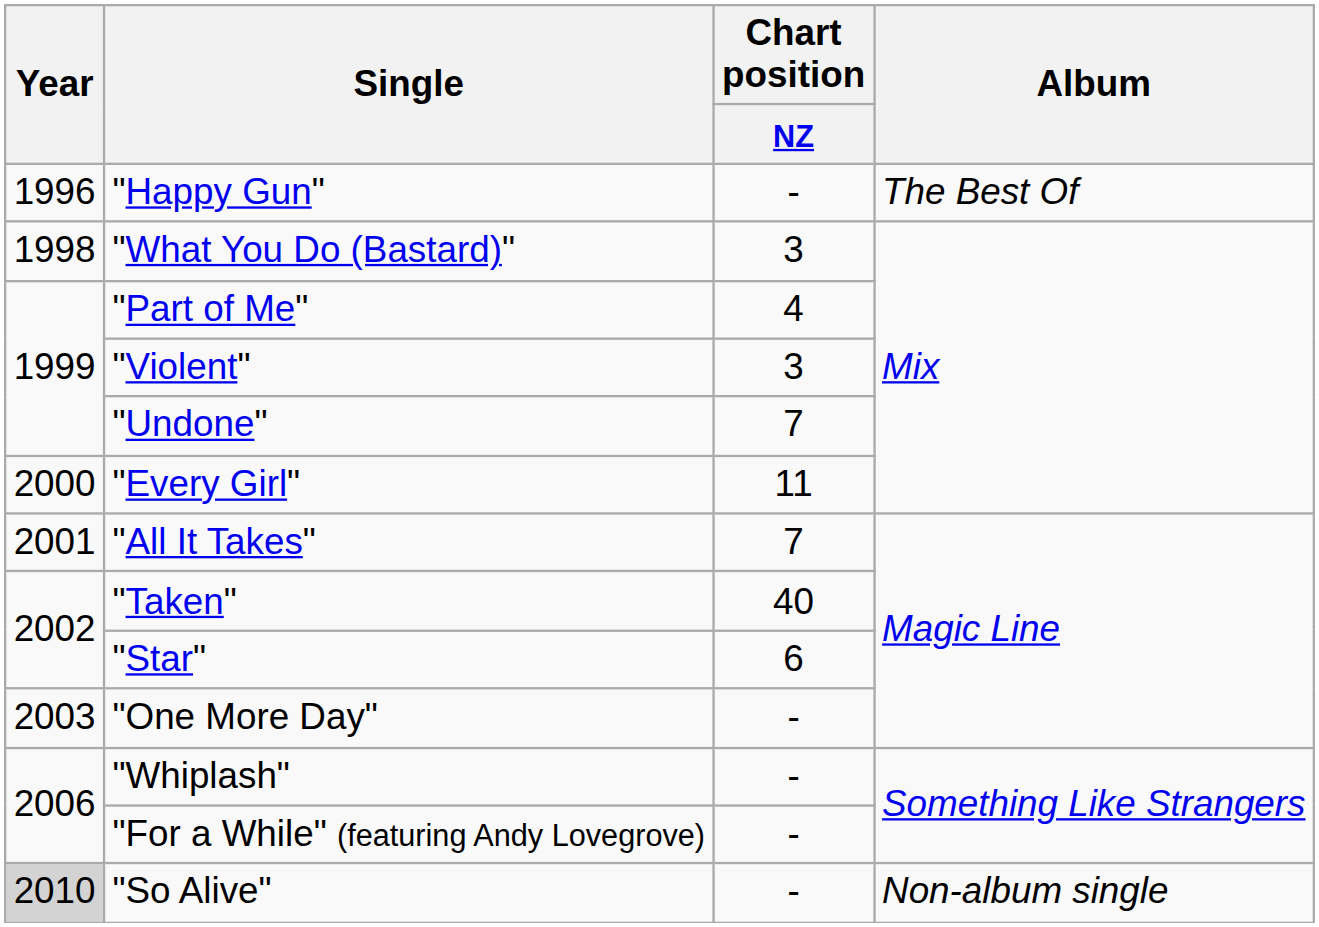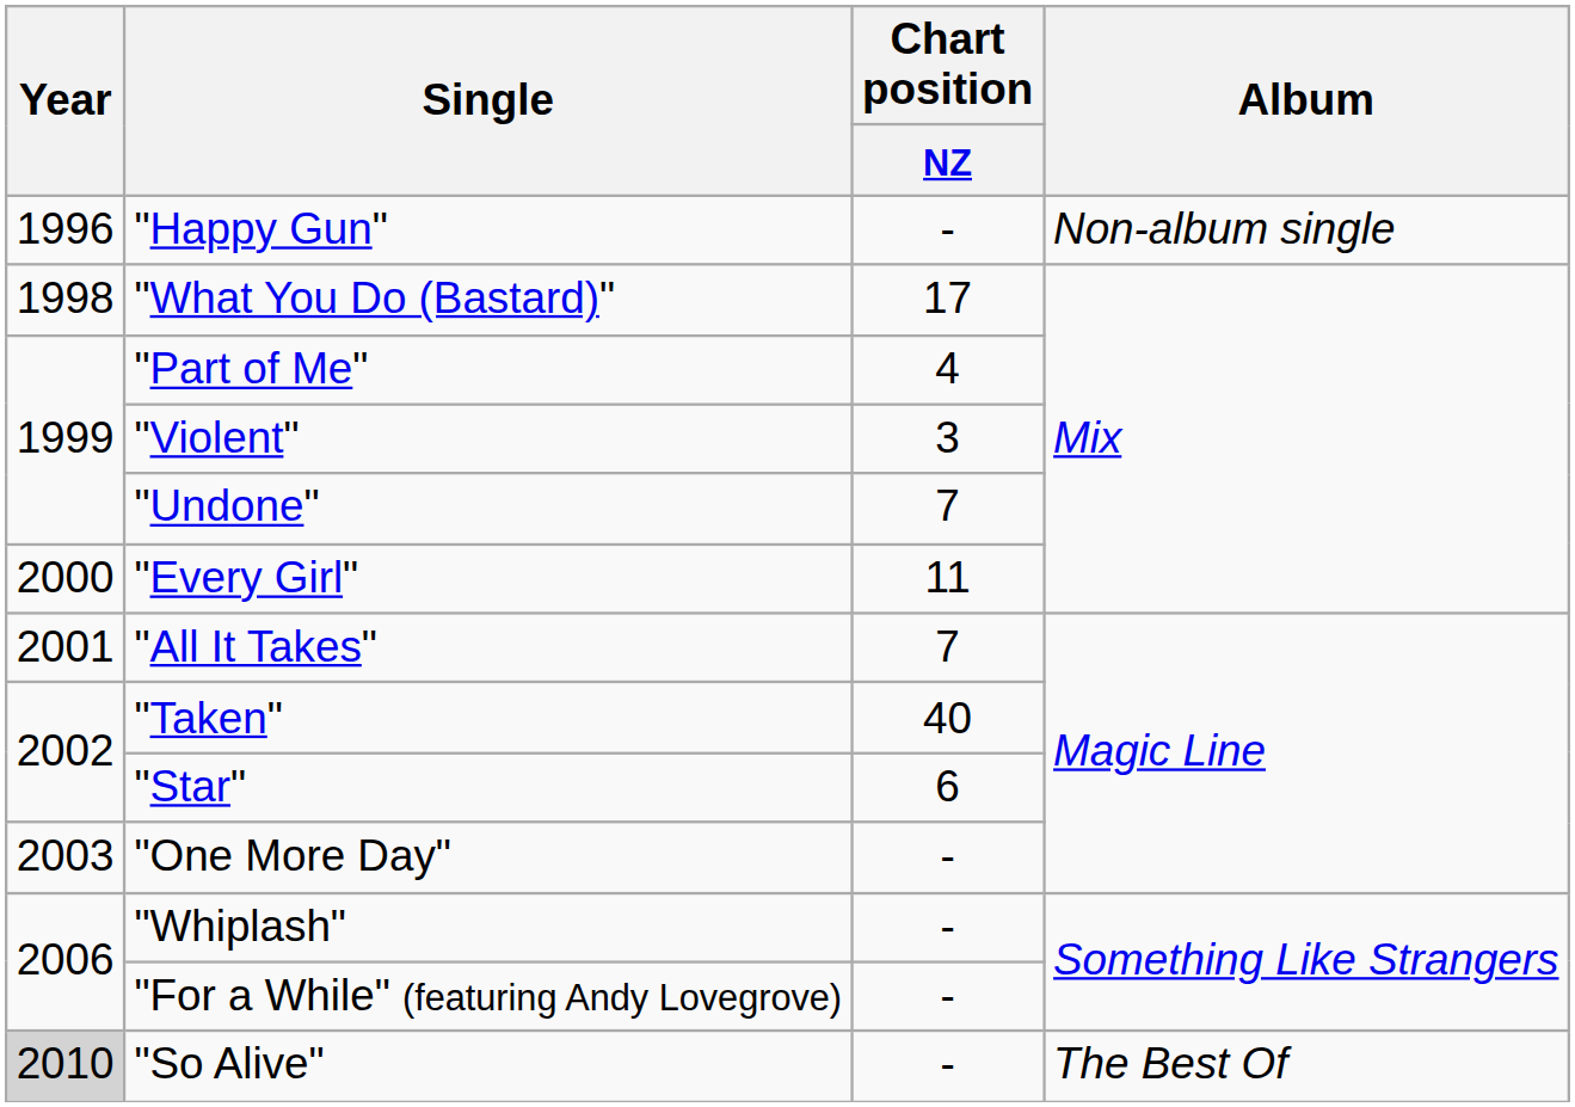"Happy Gun" | Album: The Best Of -> Non-album single
"What You Do (Bastard)" | Chart position / NZ: 3 -> 17
"So Alive" | Album: Non-album single -> The Best Of
